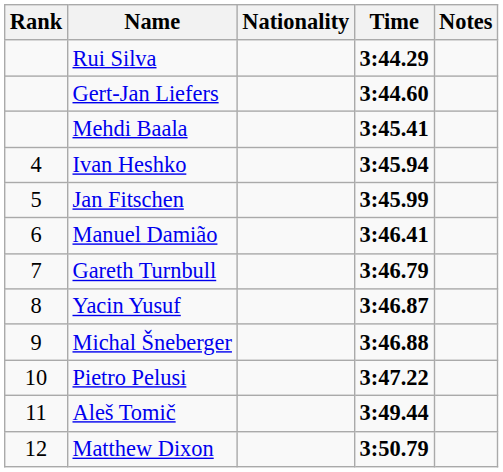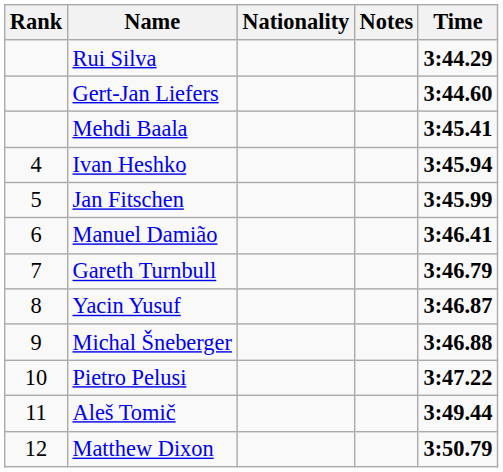columns swapped: Time <-> Notes
